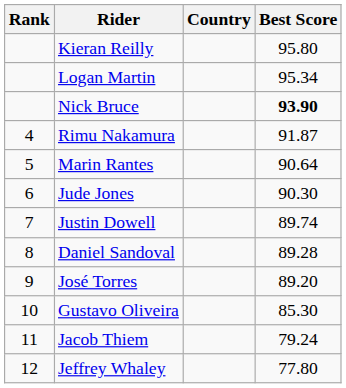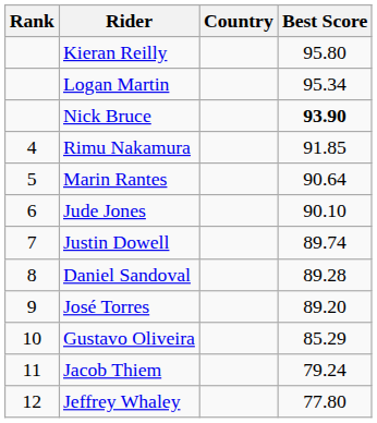Rimu Nakamura | Best Score: 91.87 -> 91.85
Jude Jones | Best Score: 90.30 -> 90.10
Gustavo Oliveira | Best Score: 85.30 -> 85.29
